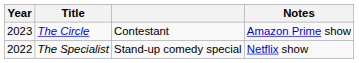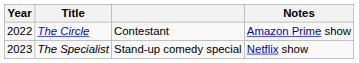The Circle | Year: 2023 -> 2022
The Specialist | Year: 2022 -> 2023
